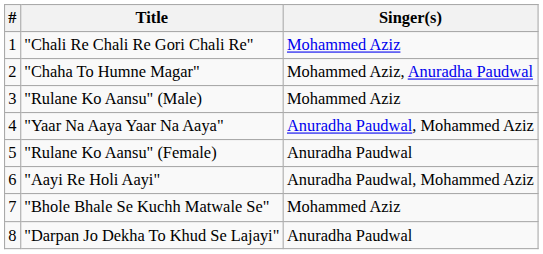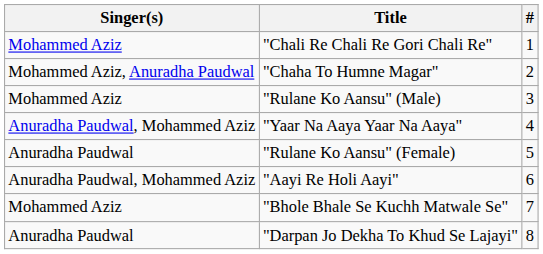columns swapped: # <-> Singer(s)
